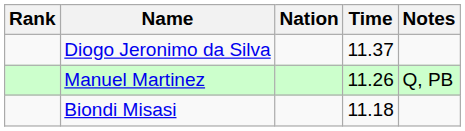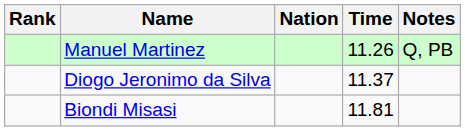rows swapped: Manuel Martinez <-> Diogo Jeronimo da Silva
Biondi Misasi | Time: 11.18 -> 11.81
